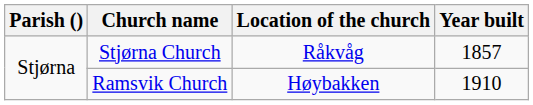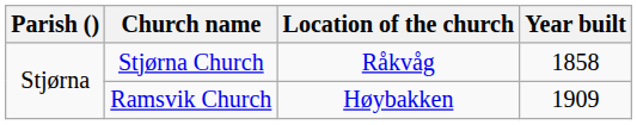Stjørna Church | Year built: 1857 -> 1858
Ramsvik Church | Year built: 1910 -> 1909
